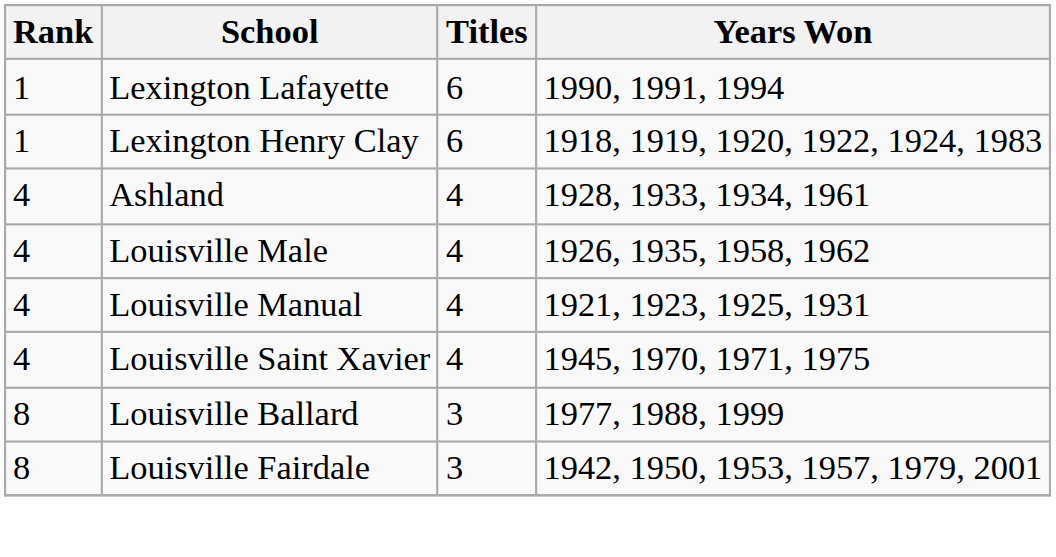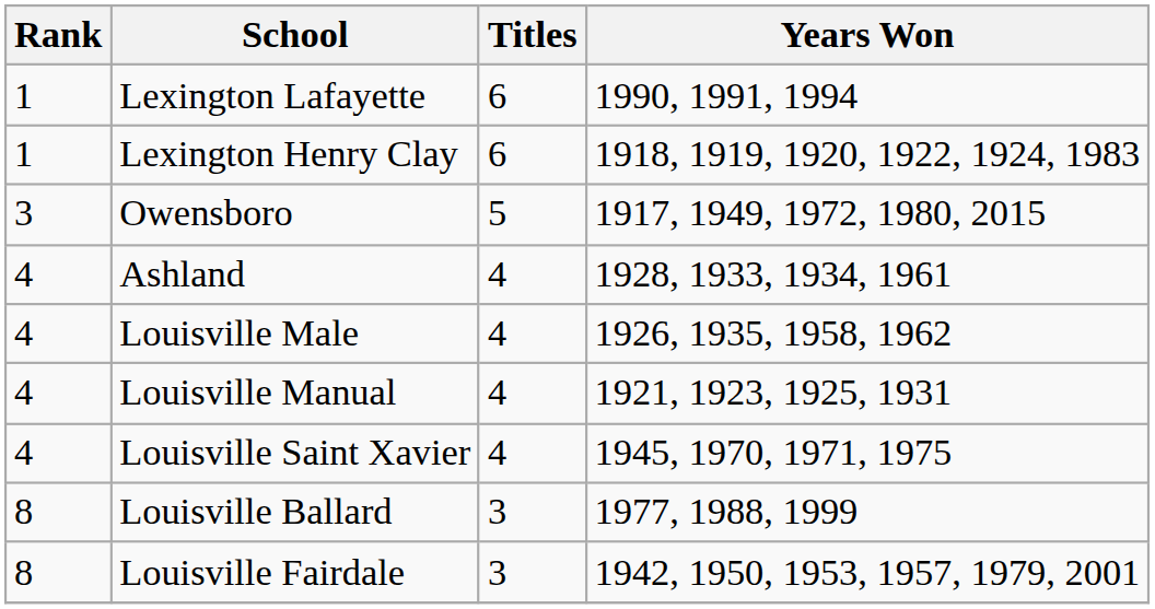+ row: 3 | Owensboro | 5 | 1917, 1949, 1972, 1980, 2015
